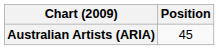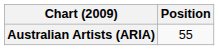Australian Artists (ARIA) | Position: 45 -> 55
